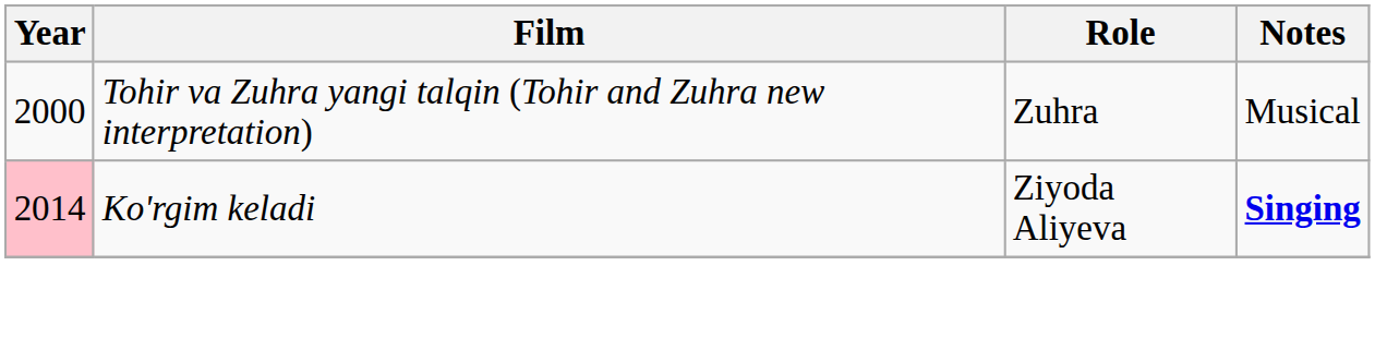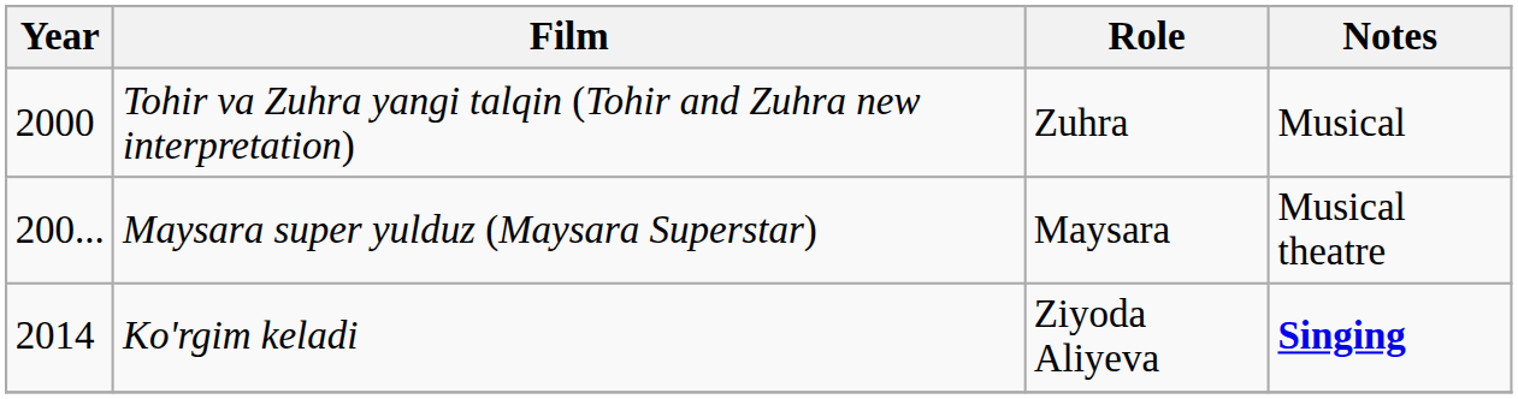+ row: 200... | Maysara super yulduz (Maysara Superstar) | Maysara | Musical theatre
Ko'rgim keladi | Year: pink background -> no background
